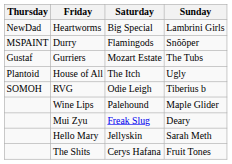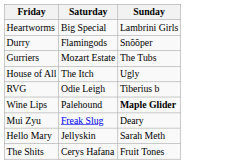- column: Thursday | NewDad | MSPAINT | Gustaf | Plantoid | SOMOH
Wine Lips | Sunday: normal -> bold
